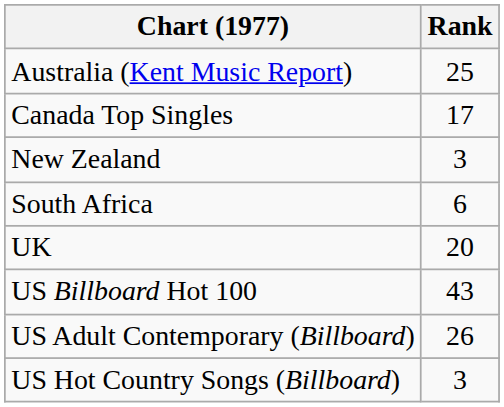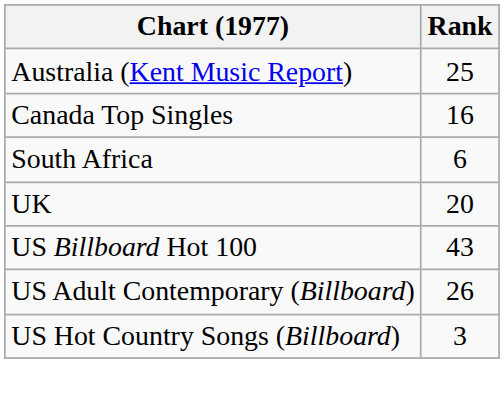Canada Top Singles | Rank: 17 -> 16
- row: New Zealand | 3
